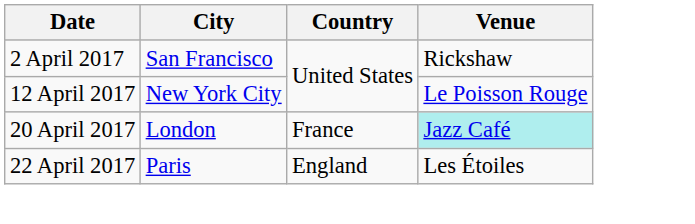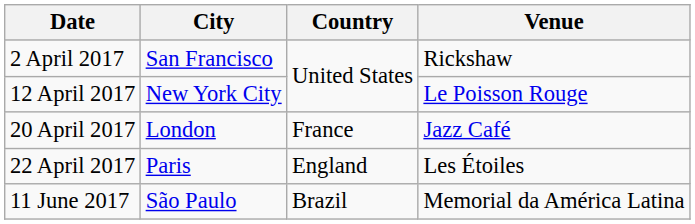20 April 2017 | Venue: paleturquoise background -> no background
+ row: 11 June 2017 | São Paulo | Brazil | Memorial da América Latina
